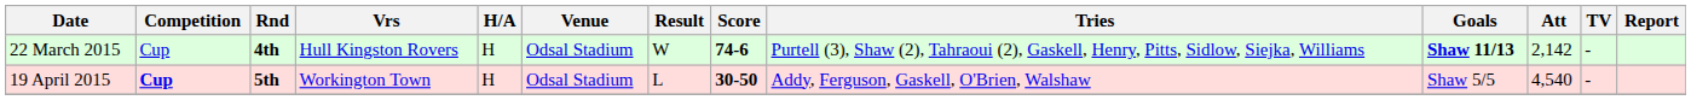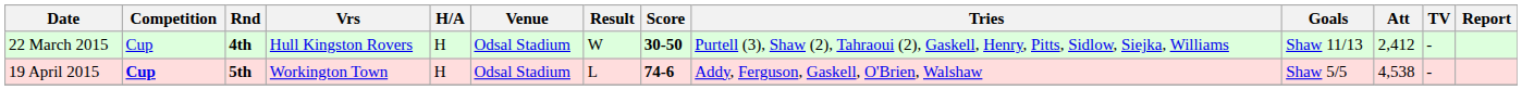22 March 2015 | Score: 74-6 -> 30-50
22 March 2015 | Goals: bold -> normal
22 March 2015 | Att: 2,142 -> 2,412
19 April 2015 | Score: 30-50 -> 74-6
19 April 2015 | Att: 4,540 -> 4,538
